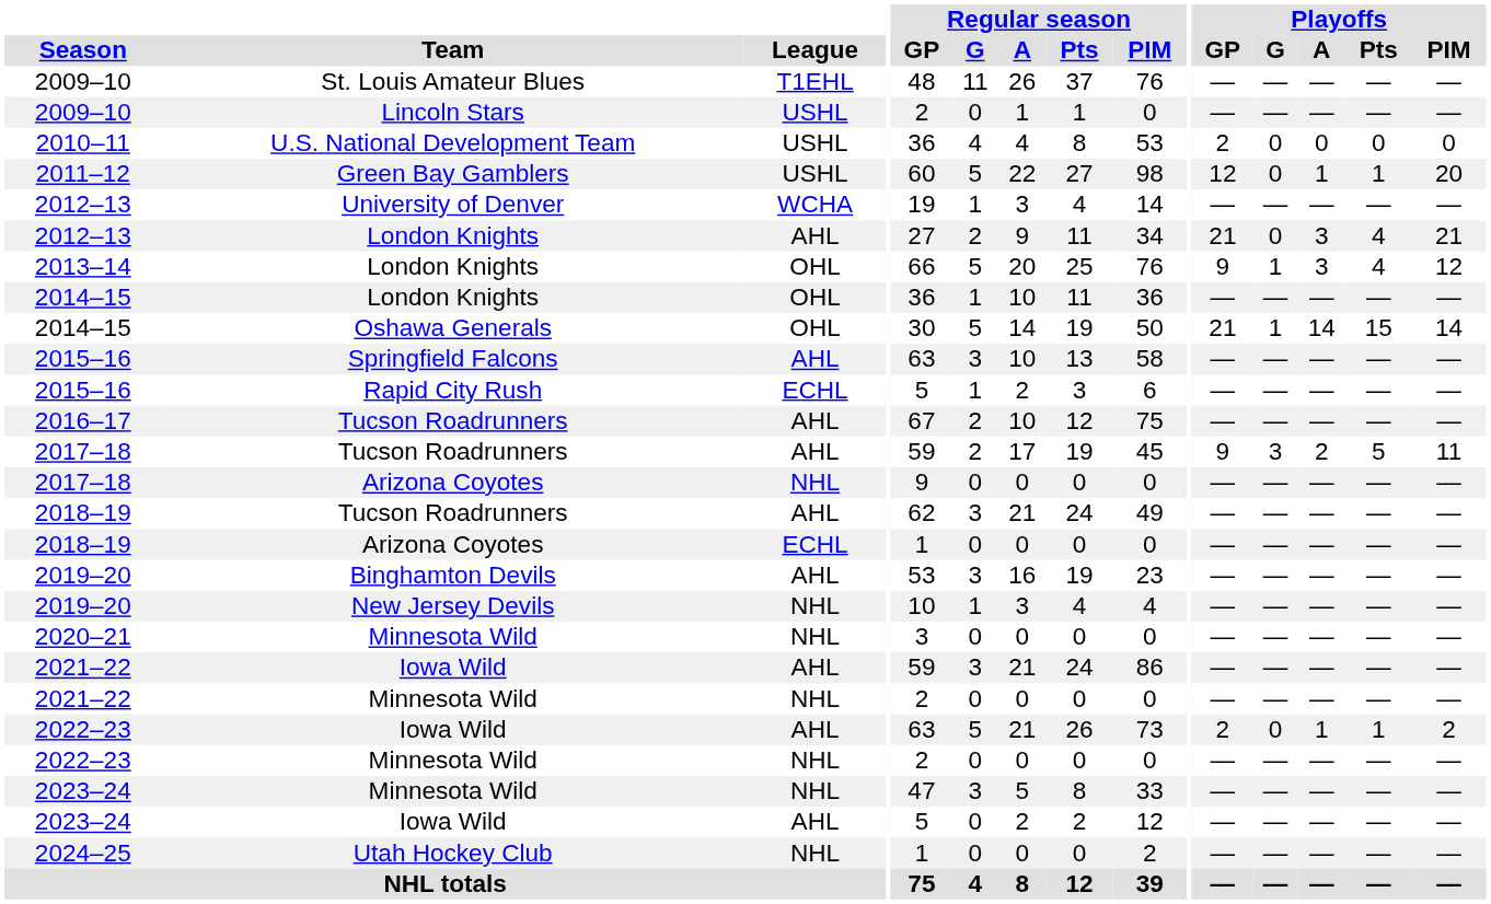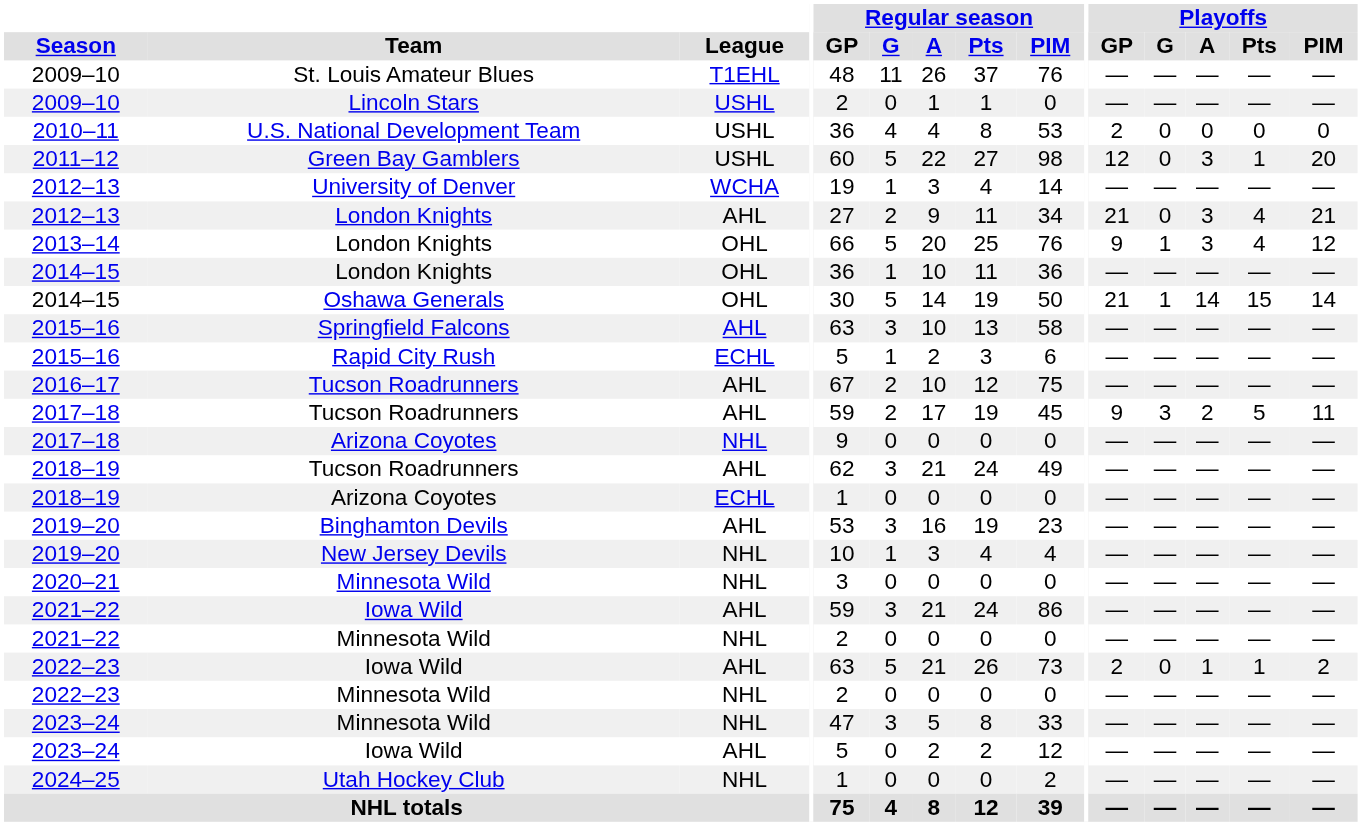2011–12 | Playoffs / A: 1 -> 3
